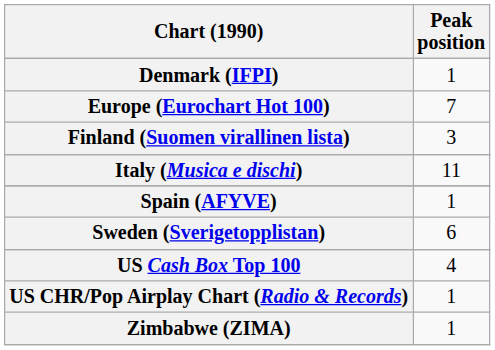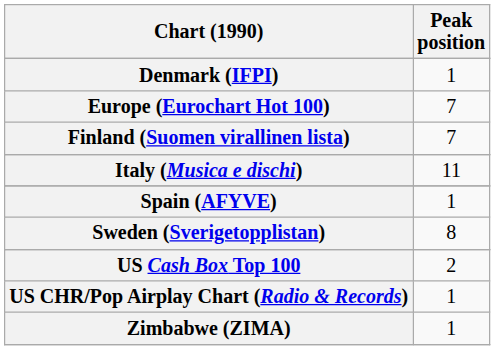Finland (Suomen virallinen lista) | Peak position: 3 -> 7
Sweden (Sverigetopplistan) | Peak position: 6 -> 8
US Cash Box Top 100 | Peak position: 4 -> 2
